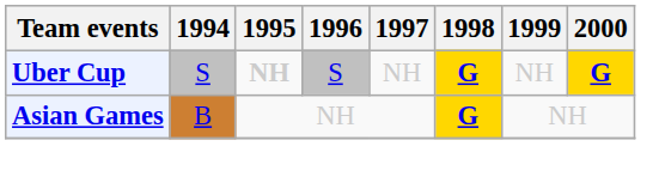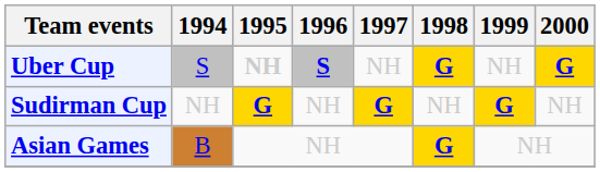Uber Cup | 1996: normal -> bold
+ row: Sudirman Cup | NH | G | NH | G | NH | G | NH
